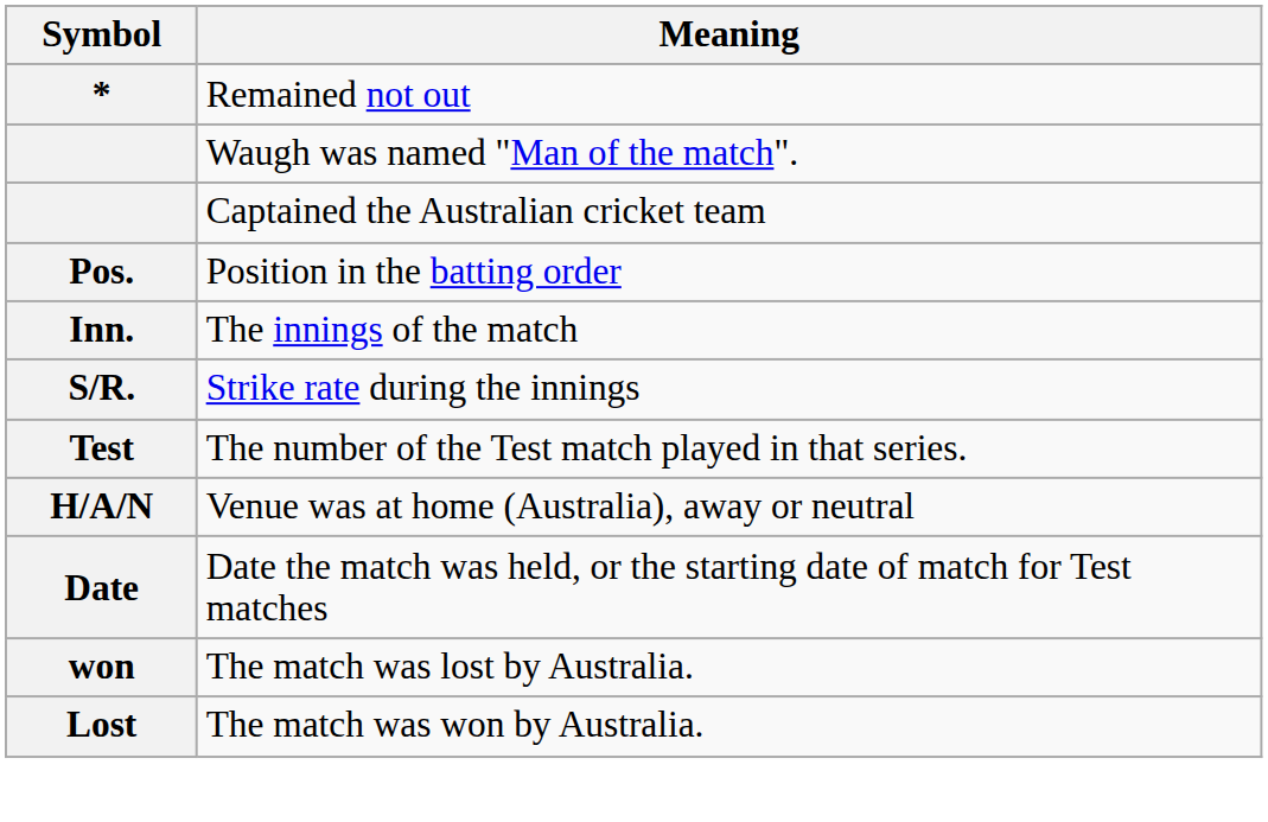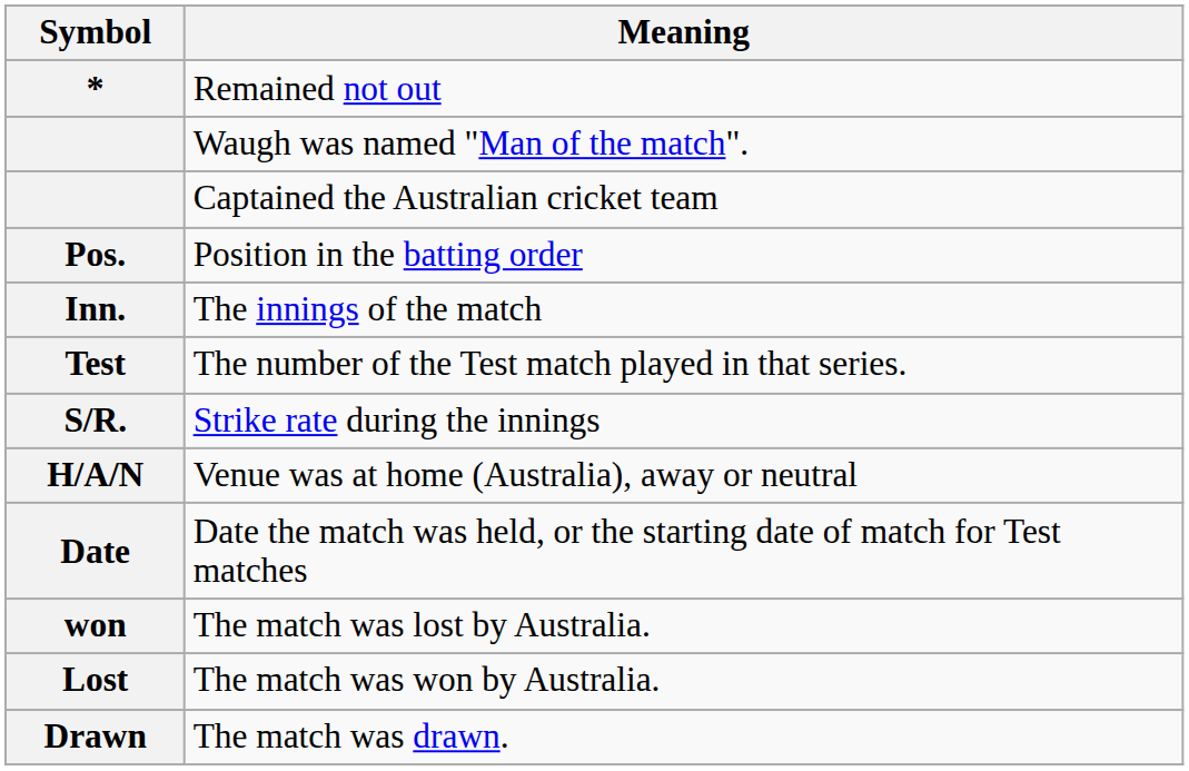rows swapped: The number of the Test match played in that series. <-> Strike rate during the innings
+ row: Drawn | The match was drawn.
